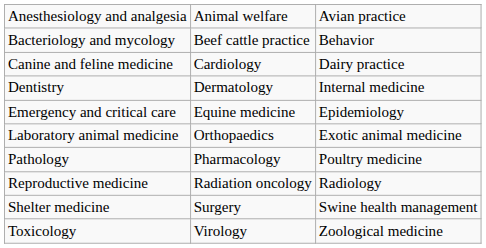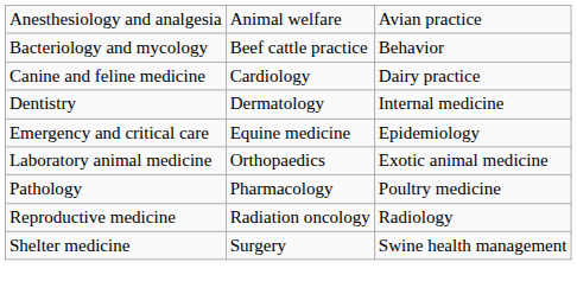- row: Toxicology | Virology | Zoological medicine
